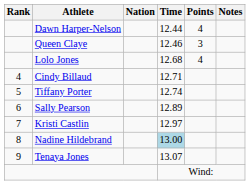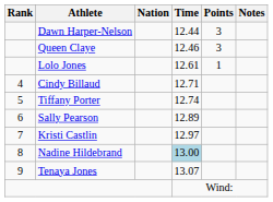Dawn Harper-Nelson | Points: 4 -> 3
Lolo Jones | Time: 12.68 -> 12.61
Lolo Jones | Points: 4 -> 1
